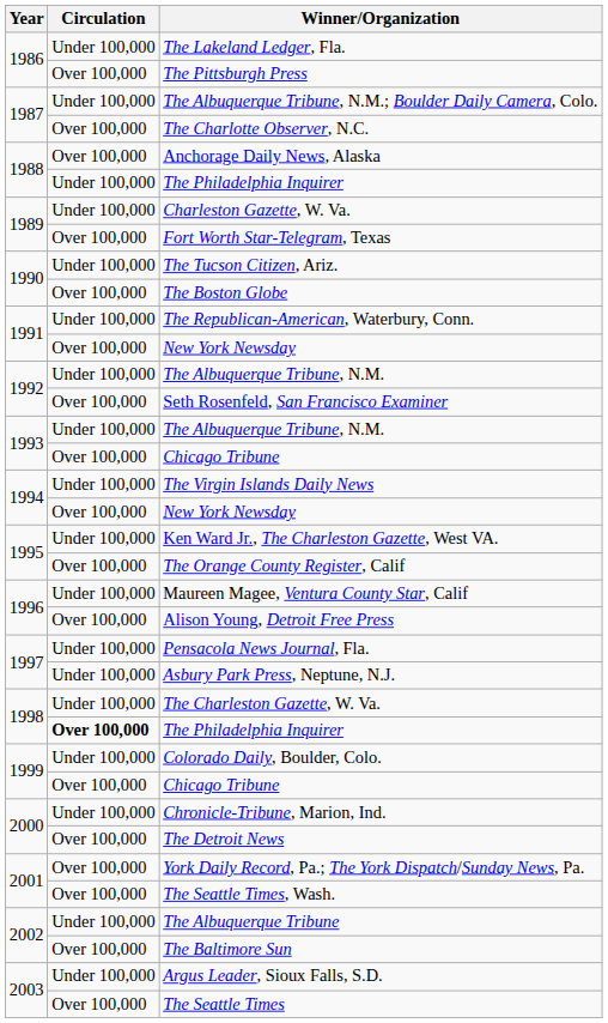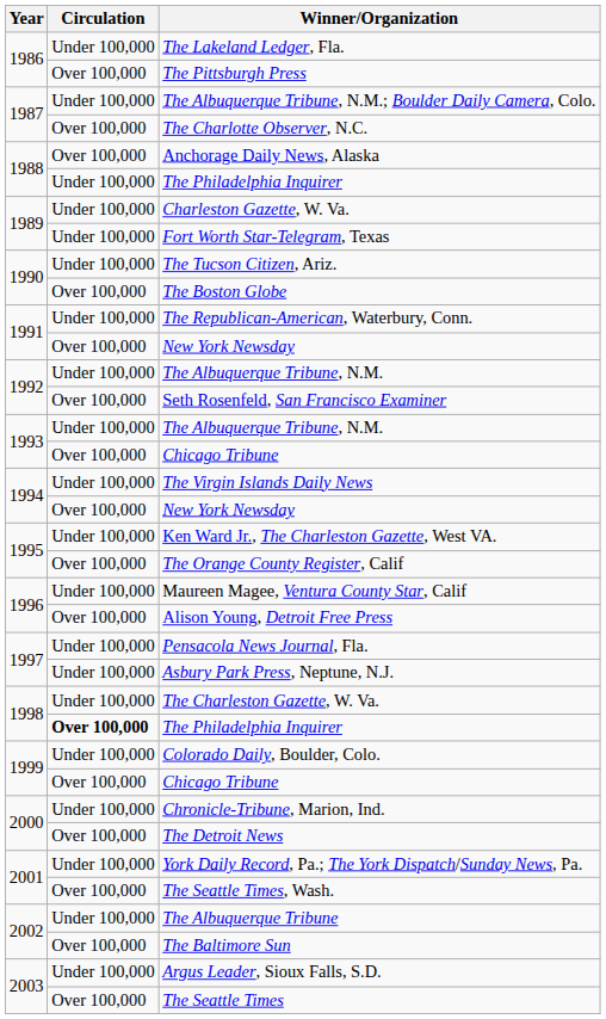Fort Worth Star-Telegram, Texas | Circulation: Over 100,000 -> Under 100,000
York Daily Record, Pa.; The York Dispatch/Sunday News, Pa. | Circulation: Over 100,000 -> Under 100,000
